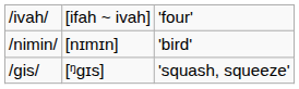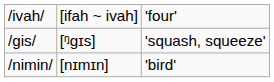rows swapped: /nimin/ <-> /gis/
